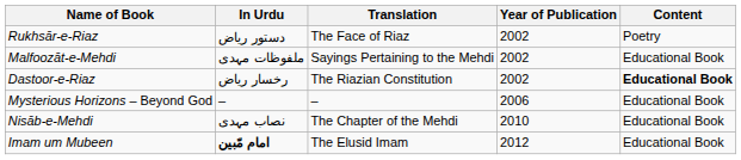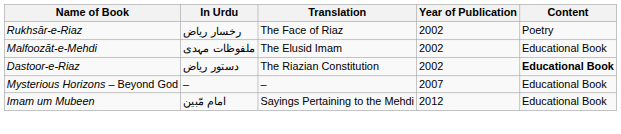Rukhsār-e-Riaz | In Urdu: دستور ریاض -> رخسار ریاض
Malfoozāt-e-Mehdi | Translation: Sayings Pertaining to the Mehdi -> The Elusid Imam
Dastoor-e-Riaz | In Urdu: رخسار ریاض -> دستور ریاض
Mysterious Horizons – Beyond God | Year of Publication: 2006 -> 2007
- row: Nisāb-e-Mehdi | نصاب مہدی | The Chapter of the Mehdi | 2010 | Educational Book
Imam um Mubeen | In Urdu: bold -> normal
Imam um Mubeen | Translation: The Elusid Imam -> Sayings Pertaining to the Mehdi
